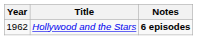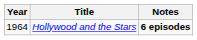Hollywood and the Stars | Year: 1962 -> 1964
